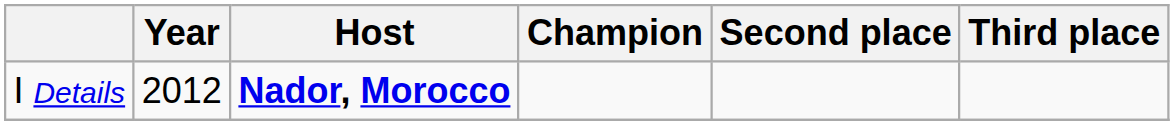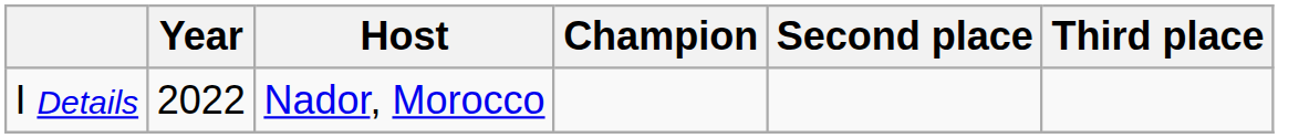I Details | Year: 2012 -> 2022
I Details | Host: bold -> normal
